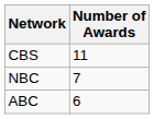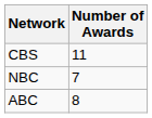ABC | Number of Awards: 6 -> 8
